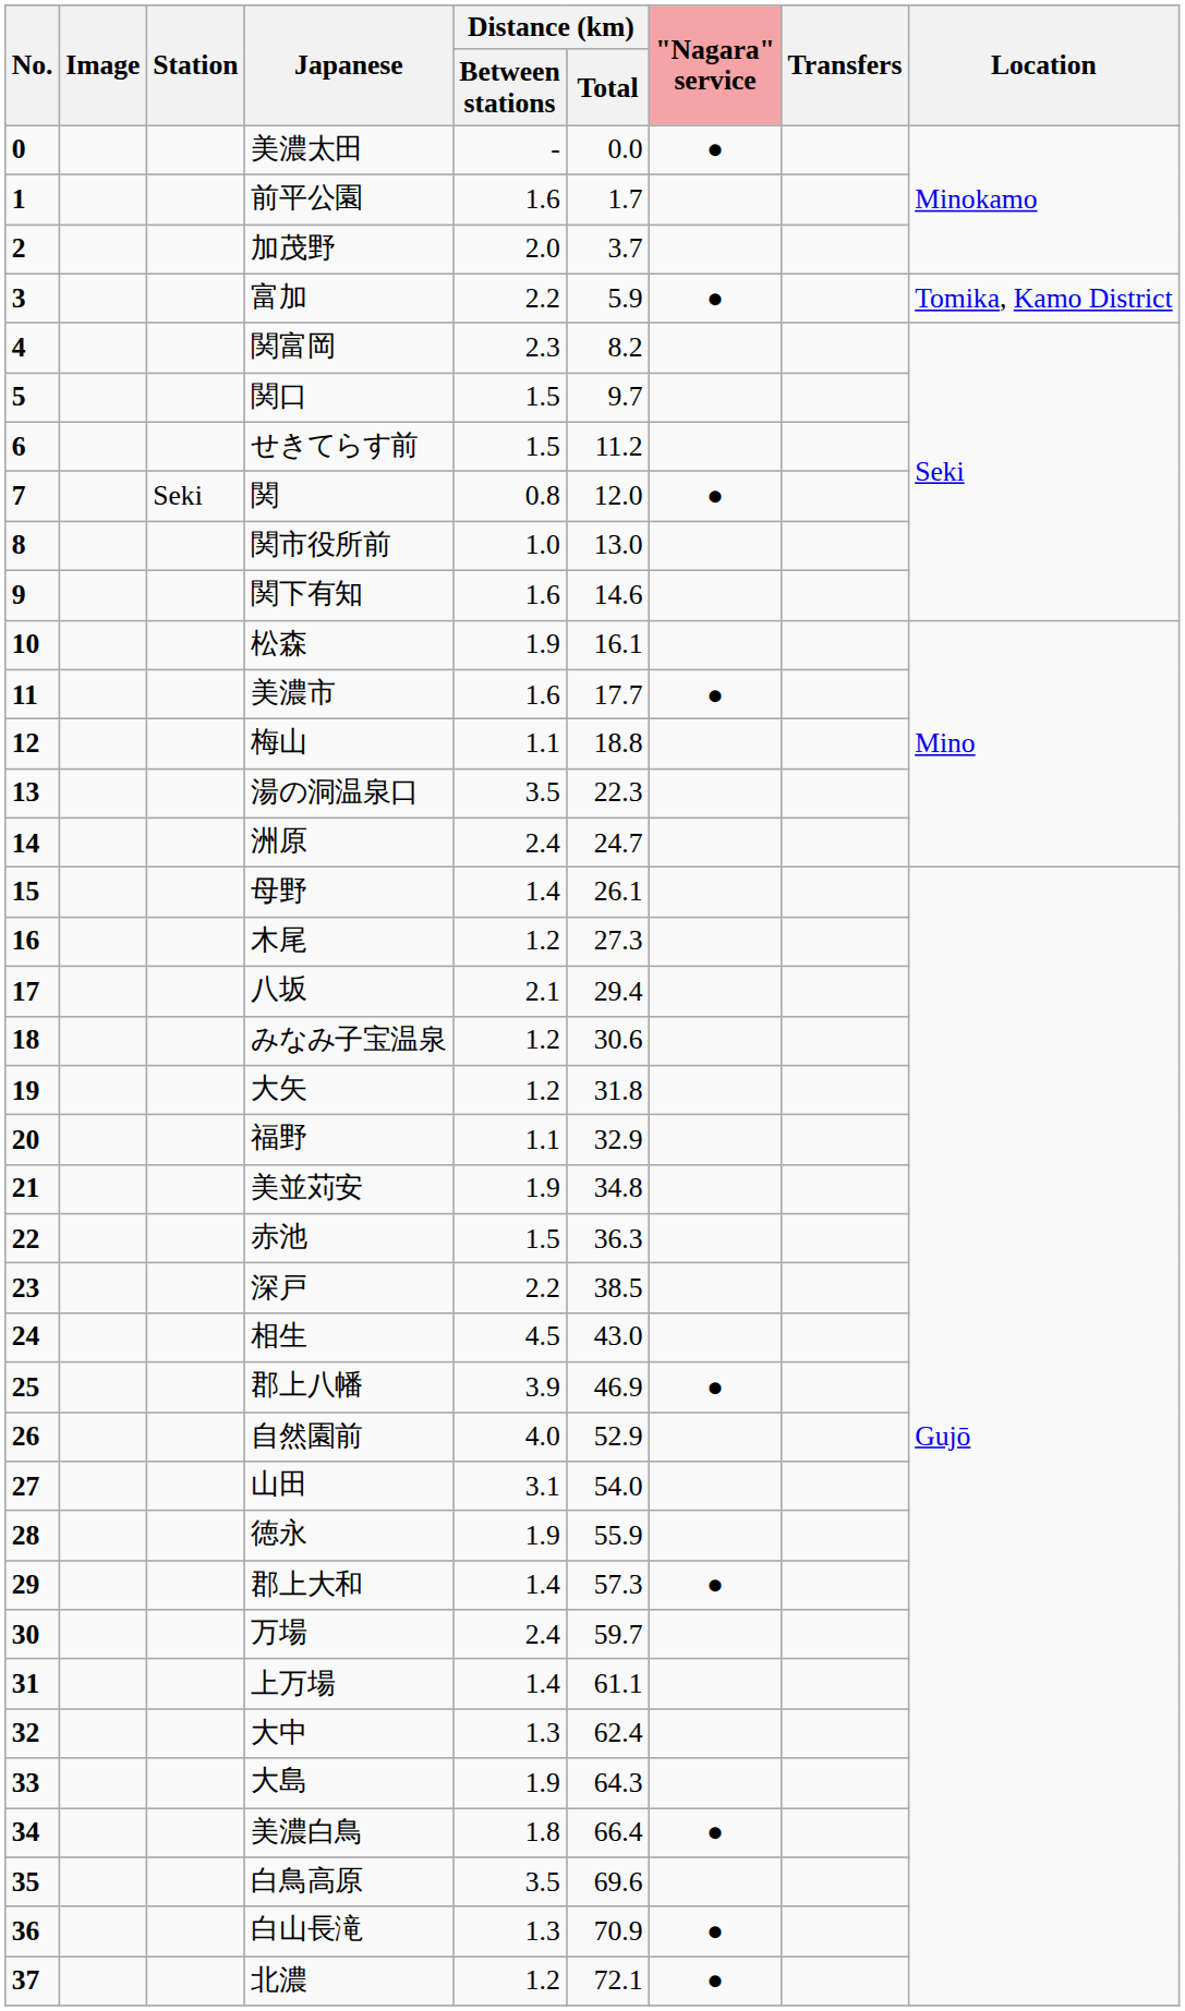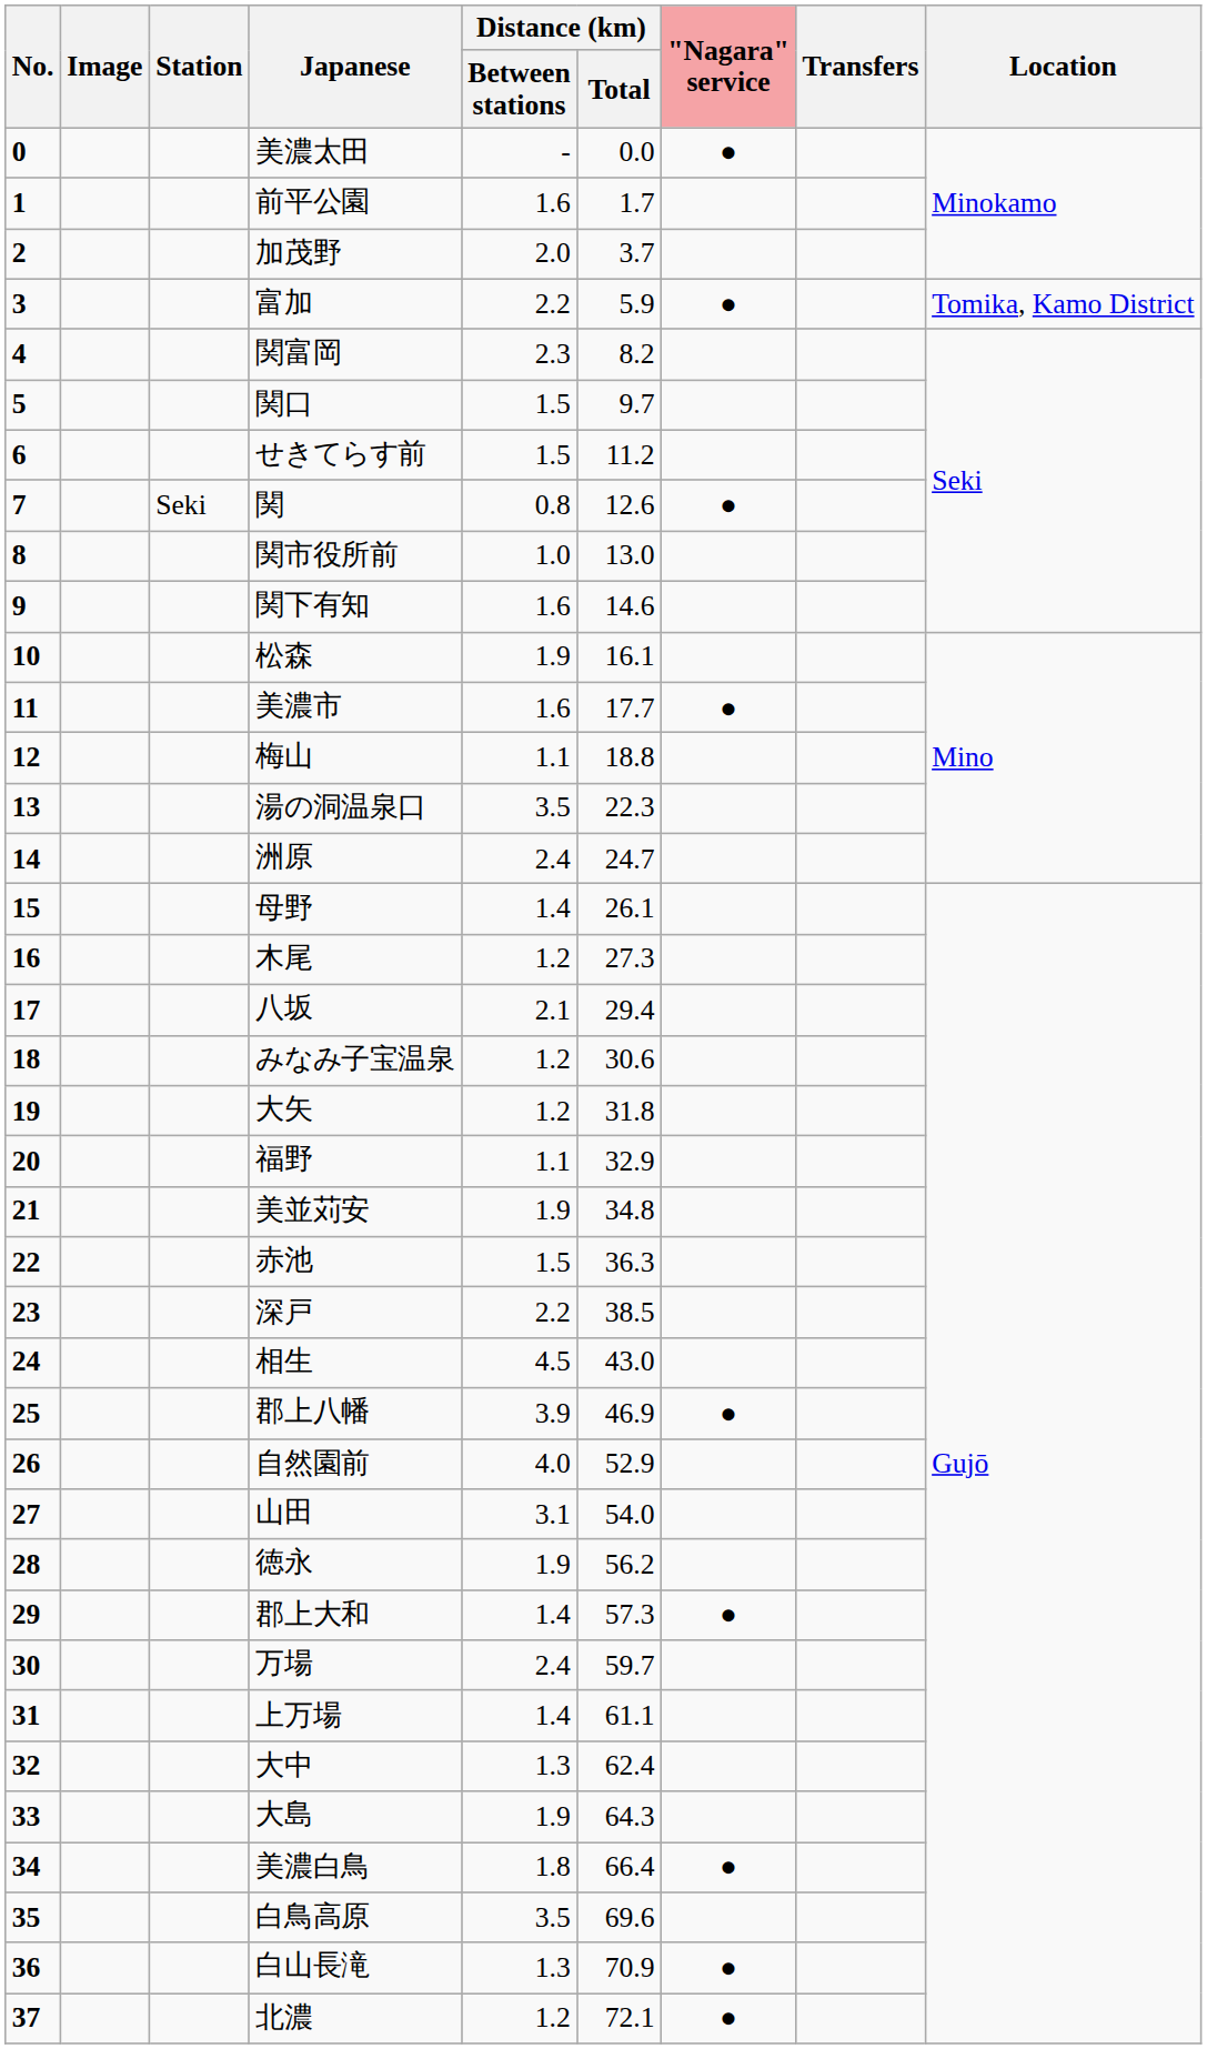関 | Distance (km) / Total: 12.0 -> 12.6
徳永 | Distance (km) / Total: 55.9 -> 56.2
